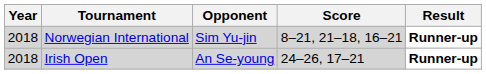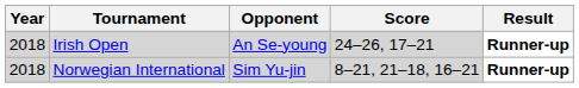rows swapped: Norwegian International <-> Irish Open
